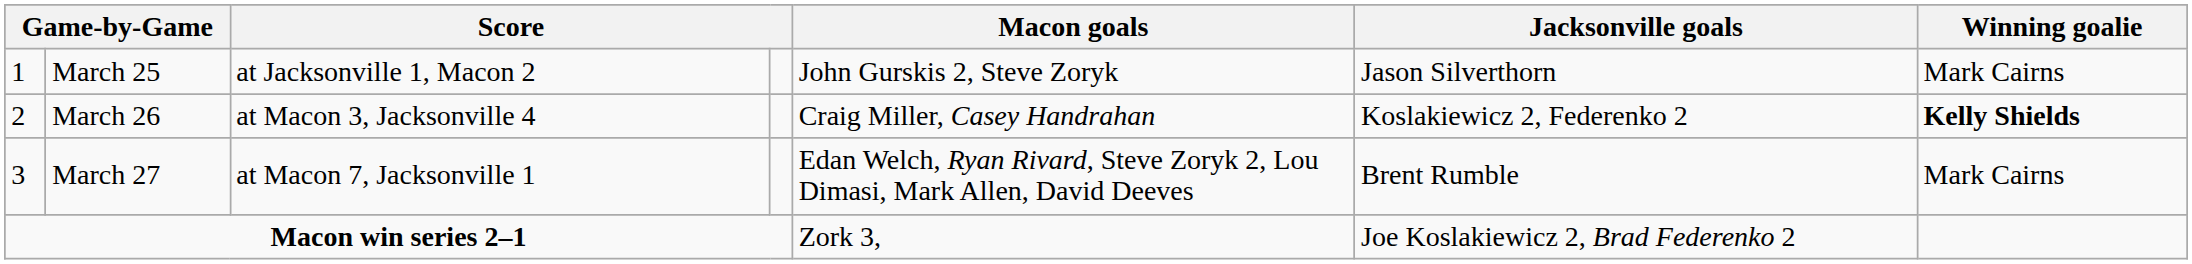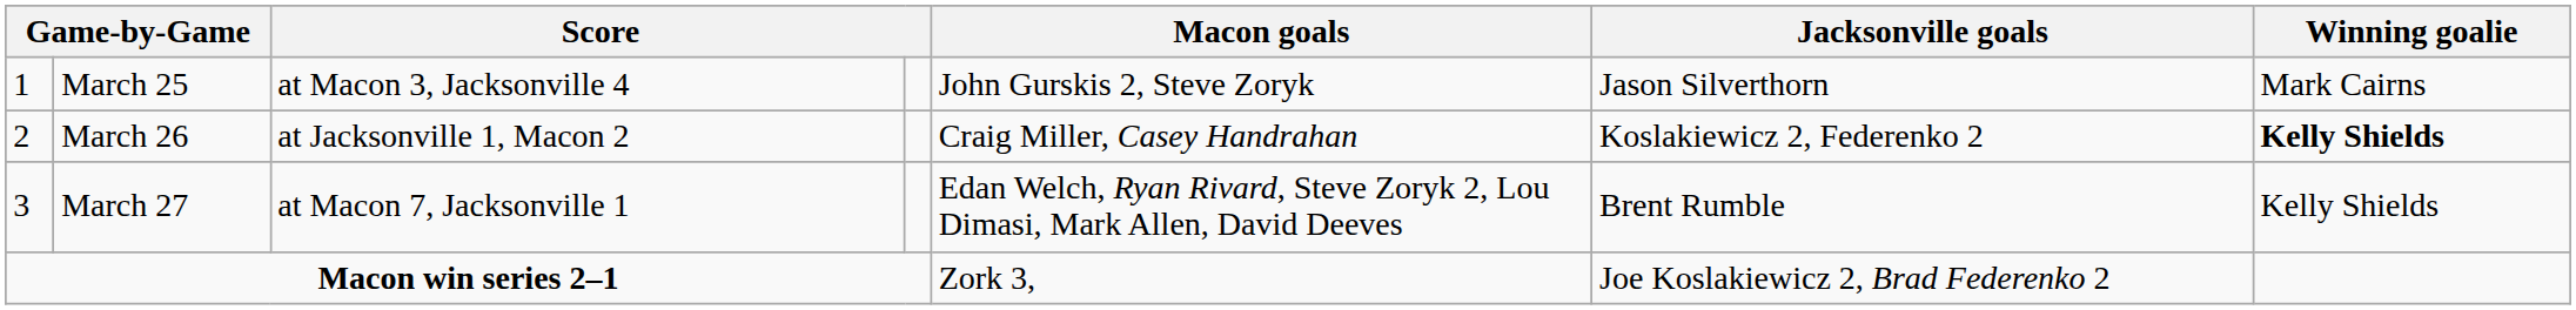March 25 | column 3: at Jacksonville 1, Macon 2 -> at Macon 3, Jacksonville 4
March 26 | column 3: at Macon 3, Jacksonville 4 -> at Jacksonville 1, Macon 2
March 27 | Winning goalie: Mark Cairns -> Kelly Shields
